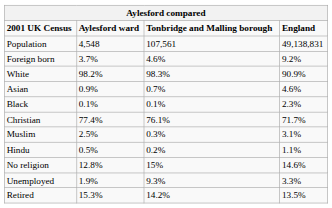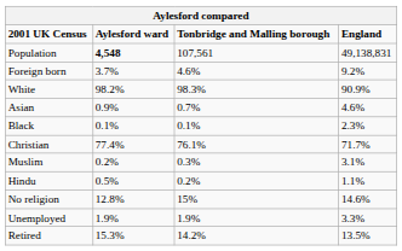Population | Aylesford ward: normal -> bold
Muslim | Aylesford ward: 2.5% -> 0.2%
Unemployed | Tonbridge and Malling borough: 9.3% -> 1.9%
